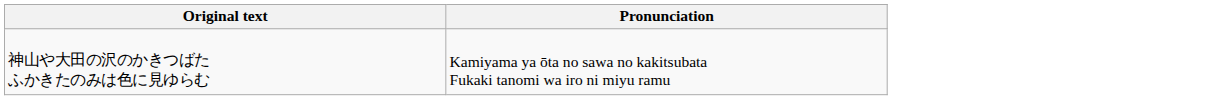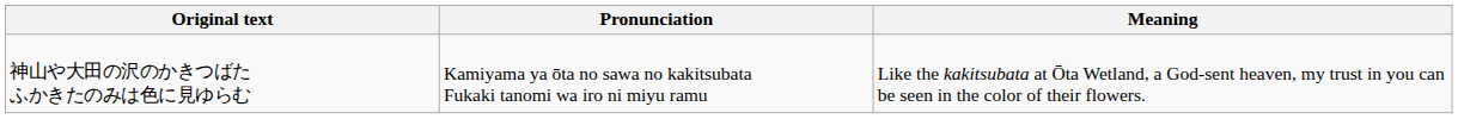+ column: Meaning | Like the kakitsubata at Ōta Wetland, a God-sent heaven, my trust in you can be seen in the color of their flowers.
